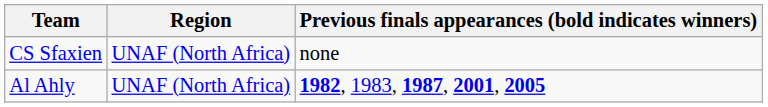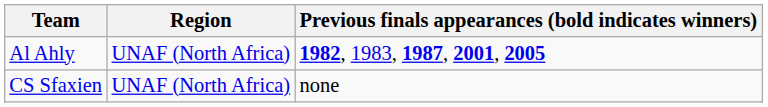rows swapped: Al Ahly <-> CS Sfaxien
